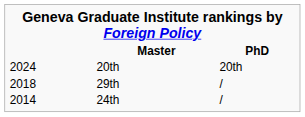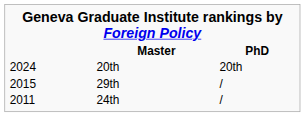29th | column 1: 2018 -> 2015
24th | column 1: 2014 -> 2011
